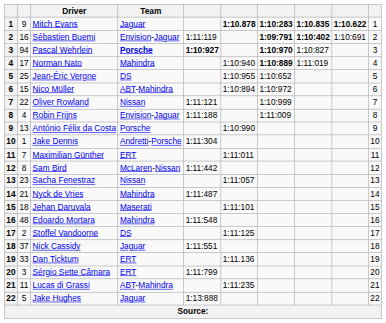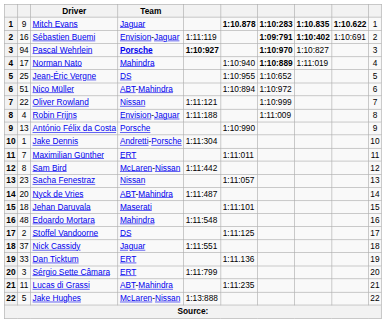Nico Müller | column 2: 15 -> 51
Nyck de Vries | column 2: 21 -> 20
Nyck de Vries | Team: Mahindra -> ABT-Mahindra
Jake Hughes | Team: Jaguar -> McLaren-Nissan
